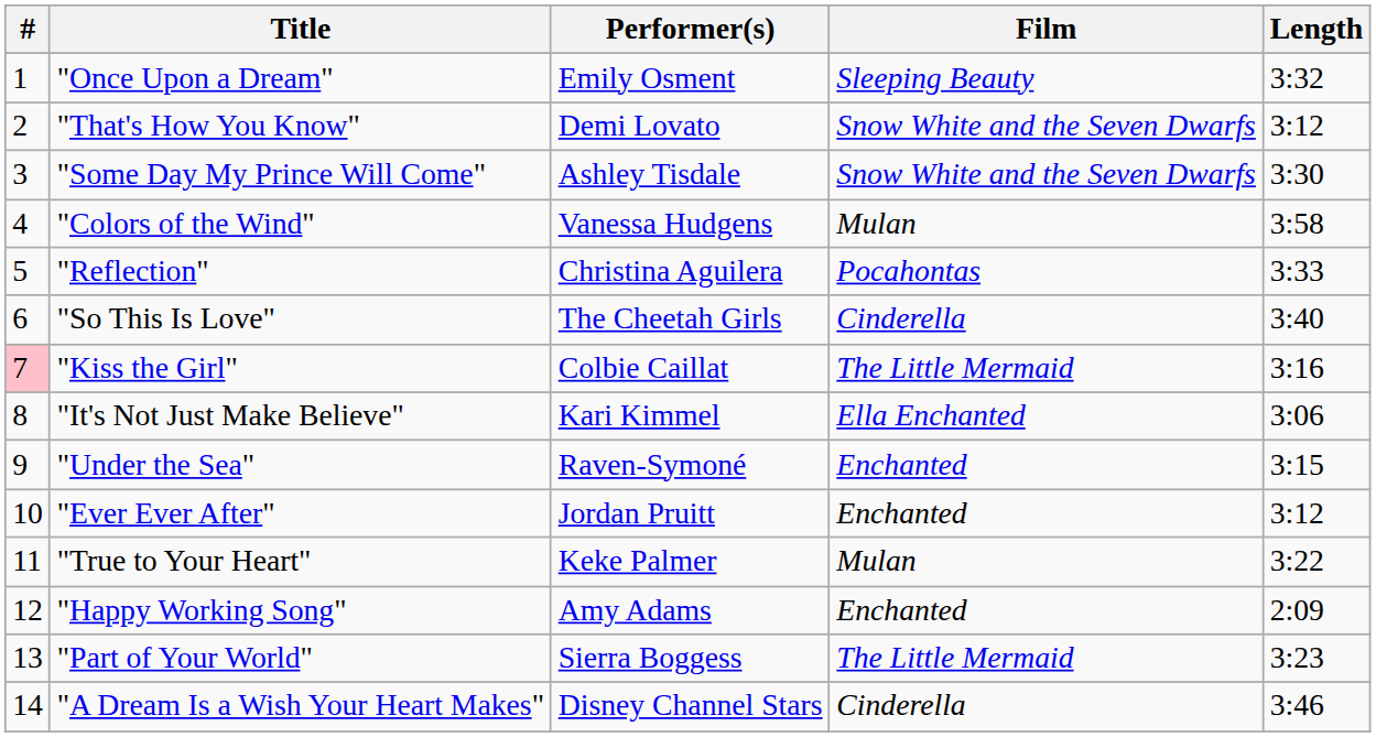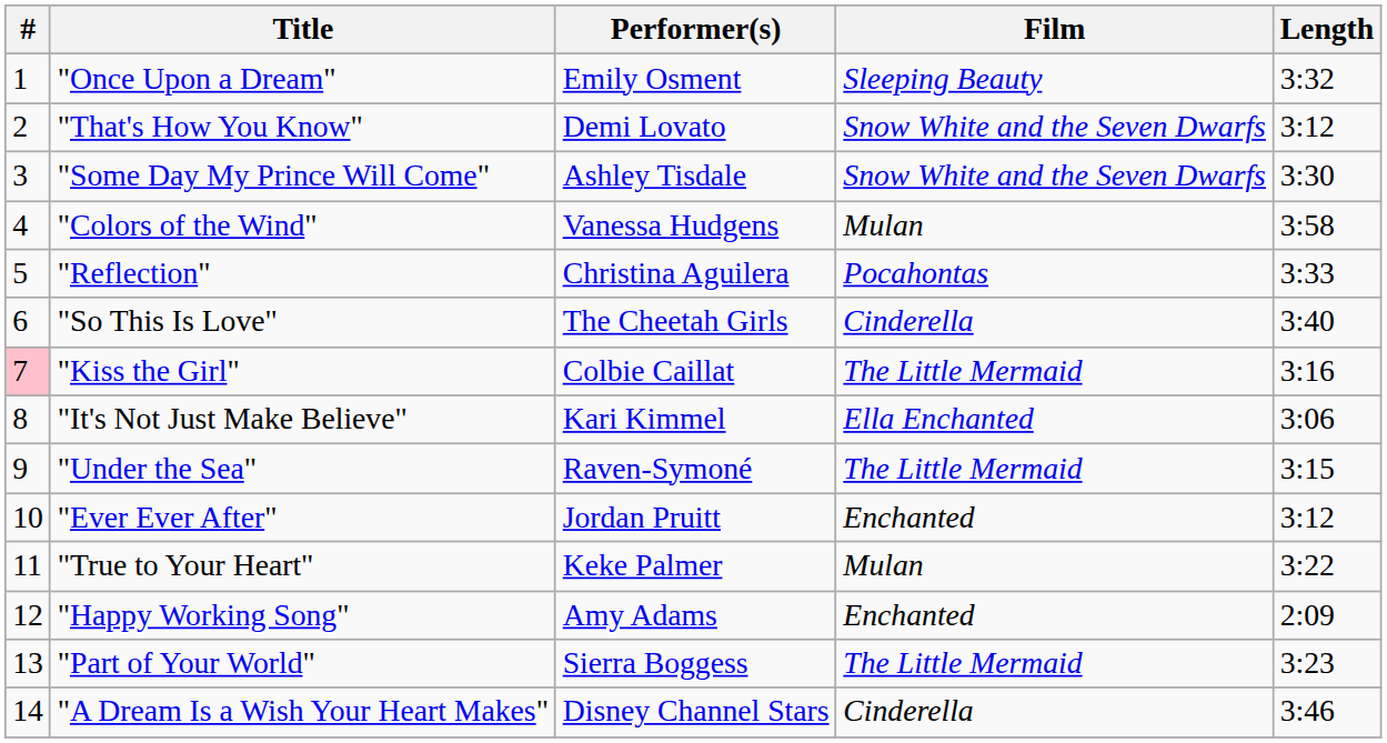"Under the Sea" | Film: Enchanted -> The Little Mermaid
